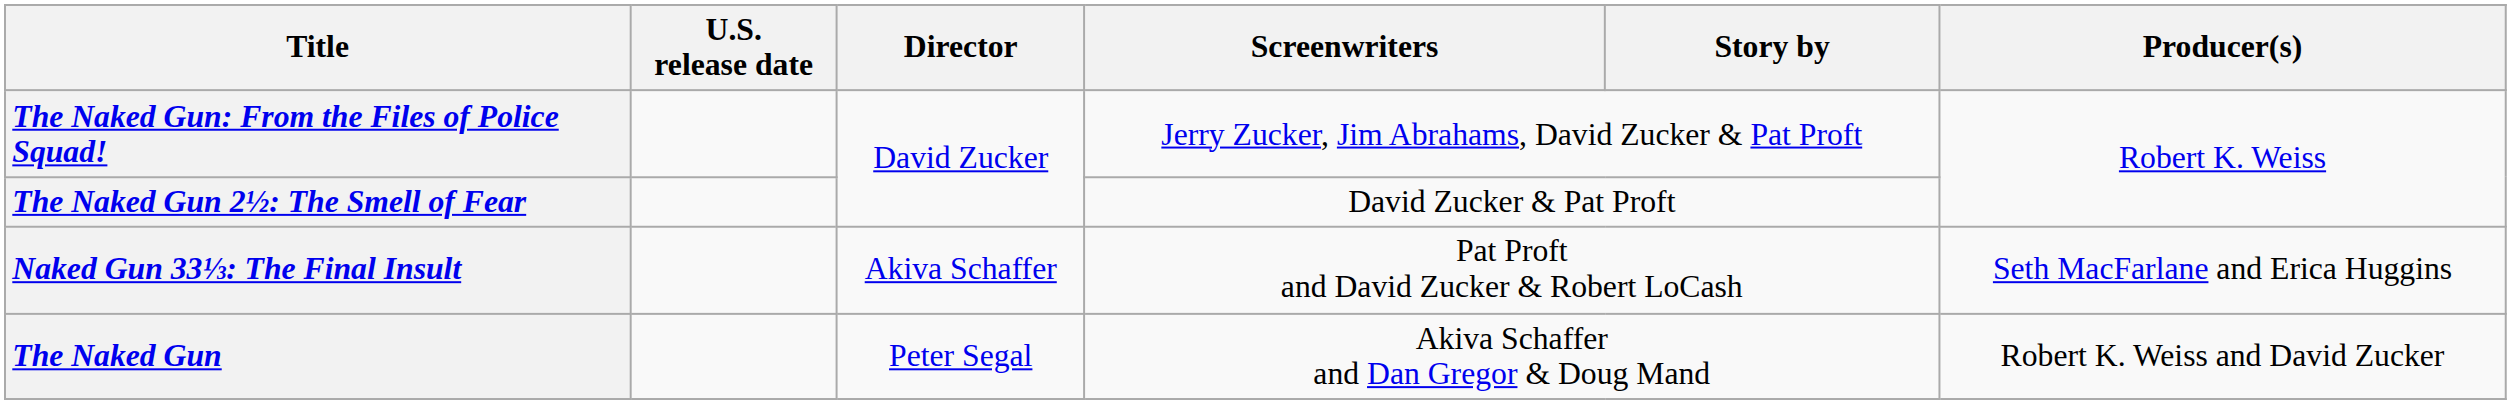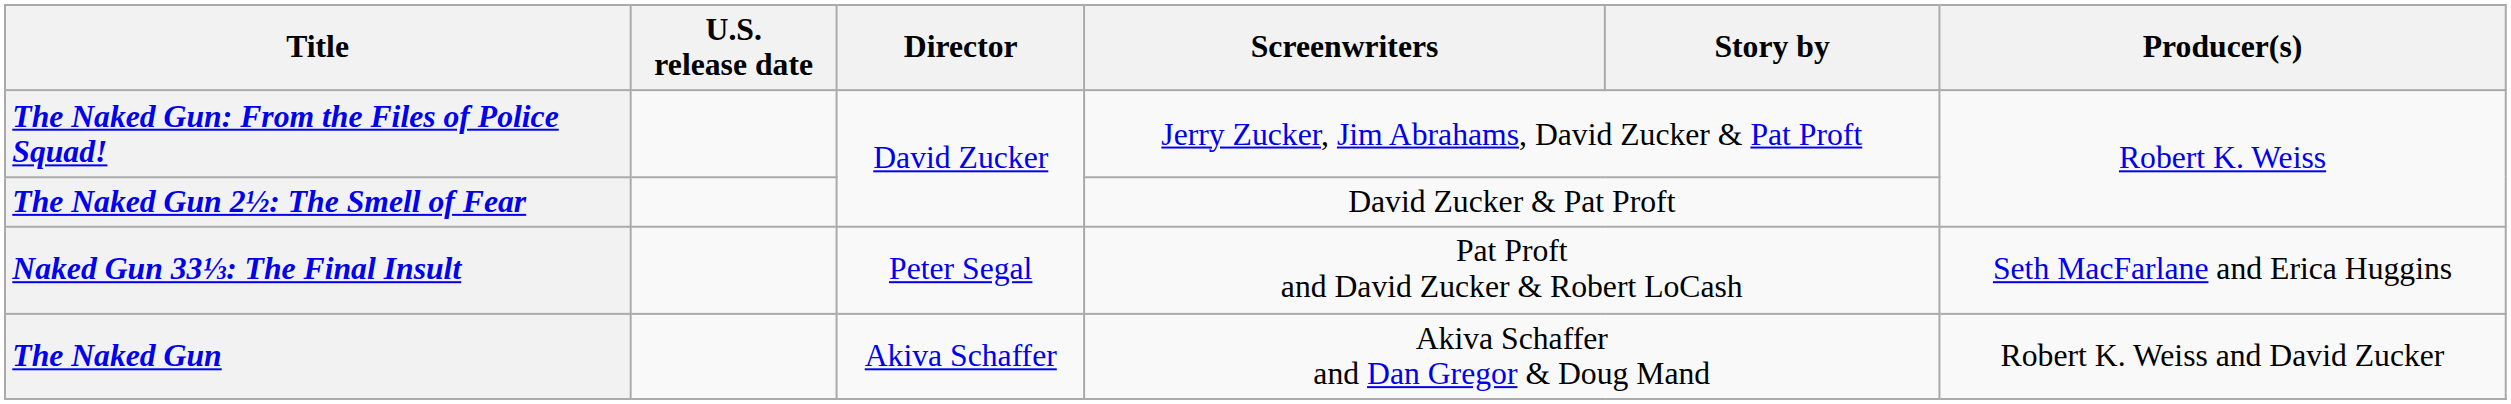Naked Gun 33⅓: The Final Insult | Director: Akiva Schaffer -> Peter Segal
The Naked Gun | Director: Peter Segal -> Akiva Schaffer
